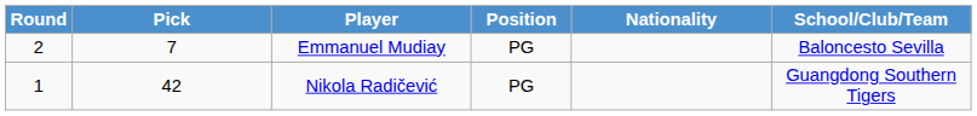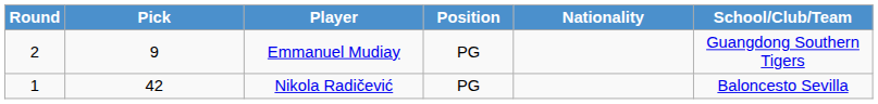Emmanuel Mudiay | Pick: 7 -> 9
Emmanuel Mudiay | School/Club/Team: Baloncesto Sevilla -> Guangdong Southern Tigers
Nikola Radičević | School/Club/Team: Guangdong Southern Tigers -> Baloncesto Sevilla
